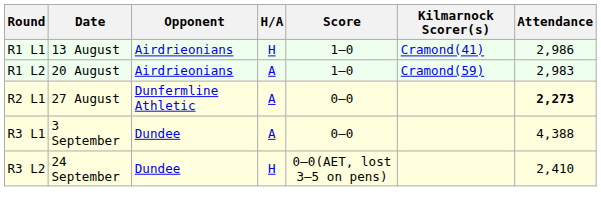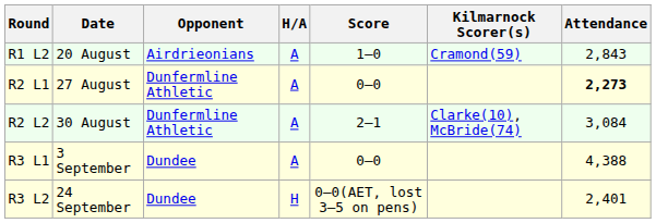- row: R1 L1 | 13 August | Airdrieonians | H | 1–0 | Cramond(41) | 2,986
R1 L2 | Attendance: 2,983 -> 2,843
+ row: R2 L2 | 30 August | Dunfermline Athletic | A | 2–1 | Clarke(10), McBride(74) | 3,084
R3 L2 | Attendance: 2,410 -> 2,401
